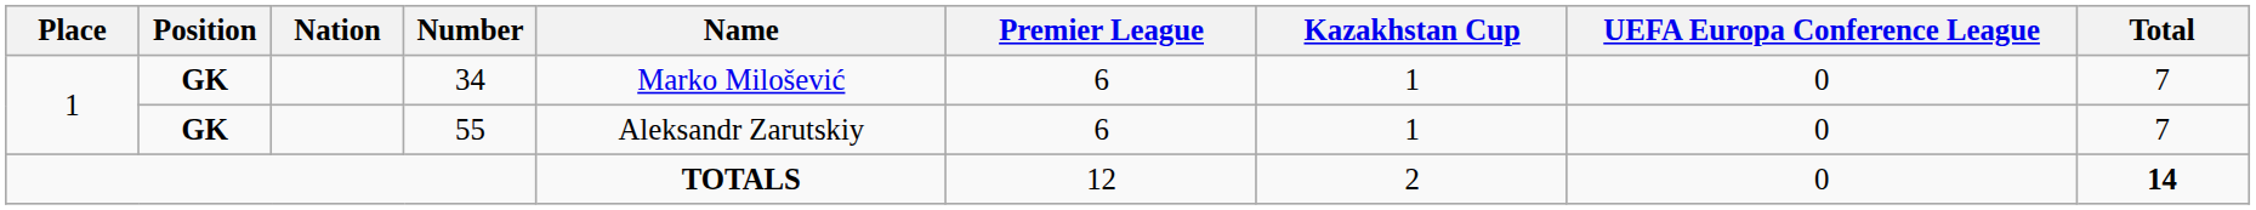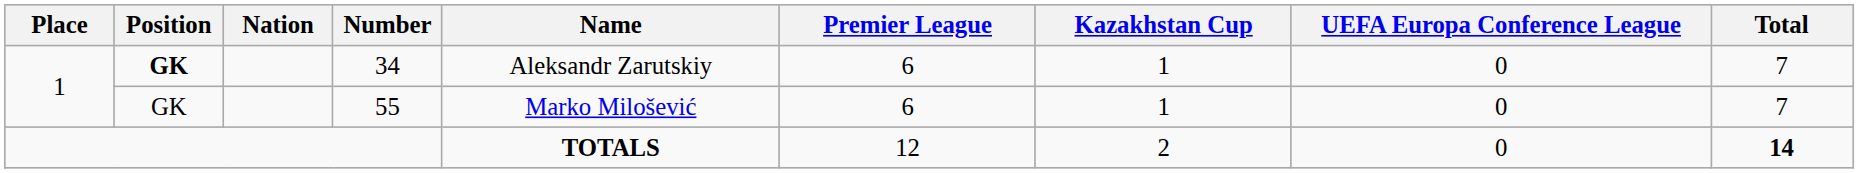34 | Name: Marko Milošević -> Aleksandr Zarutskiy
55 | Position: bold -> normal
55 | Name: Aleksandr Zarutskiy -> Marko Milošević
